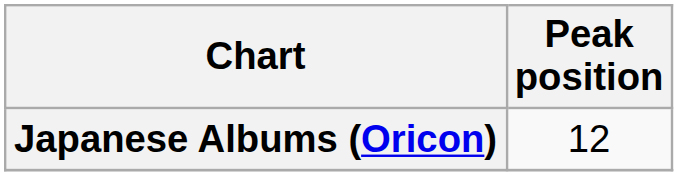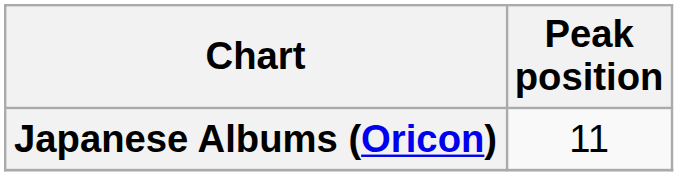Japanese Albums (Oricon) | Peak position: 12 -> 11
